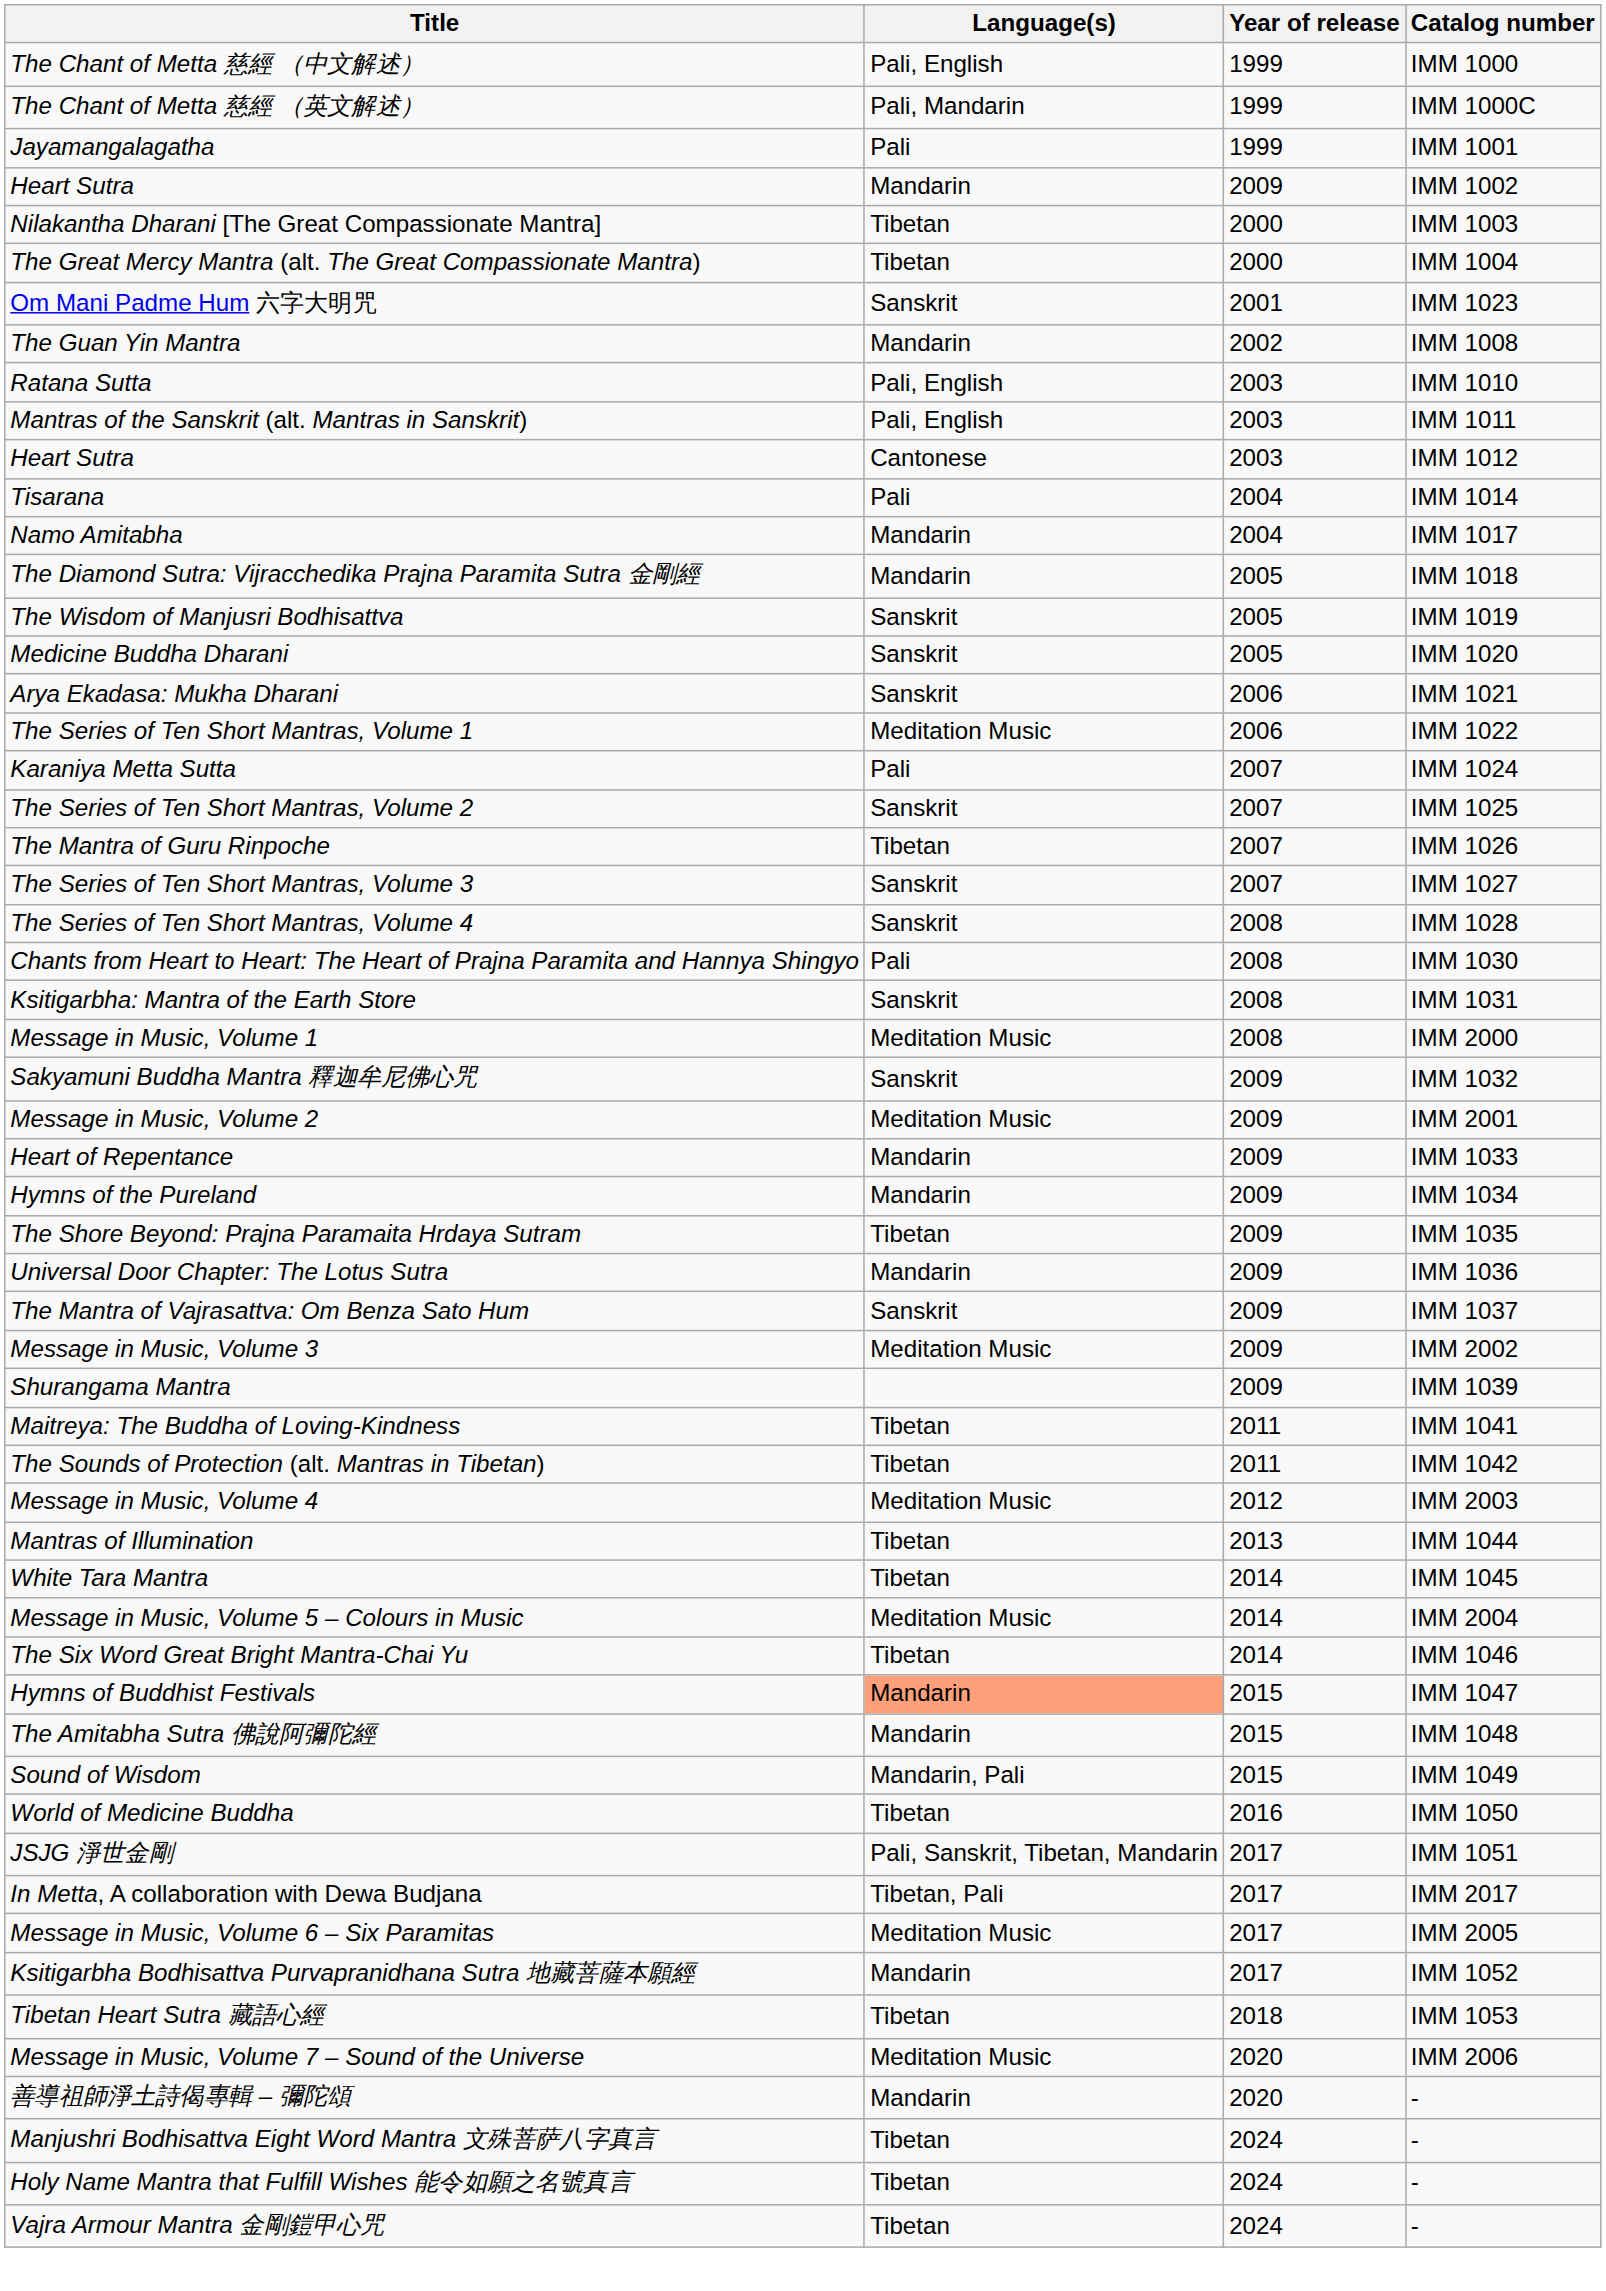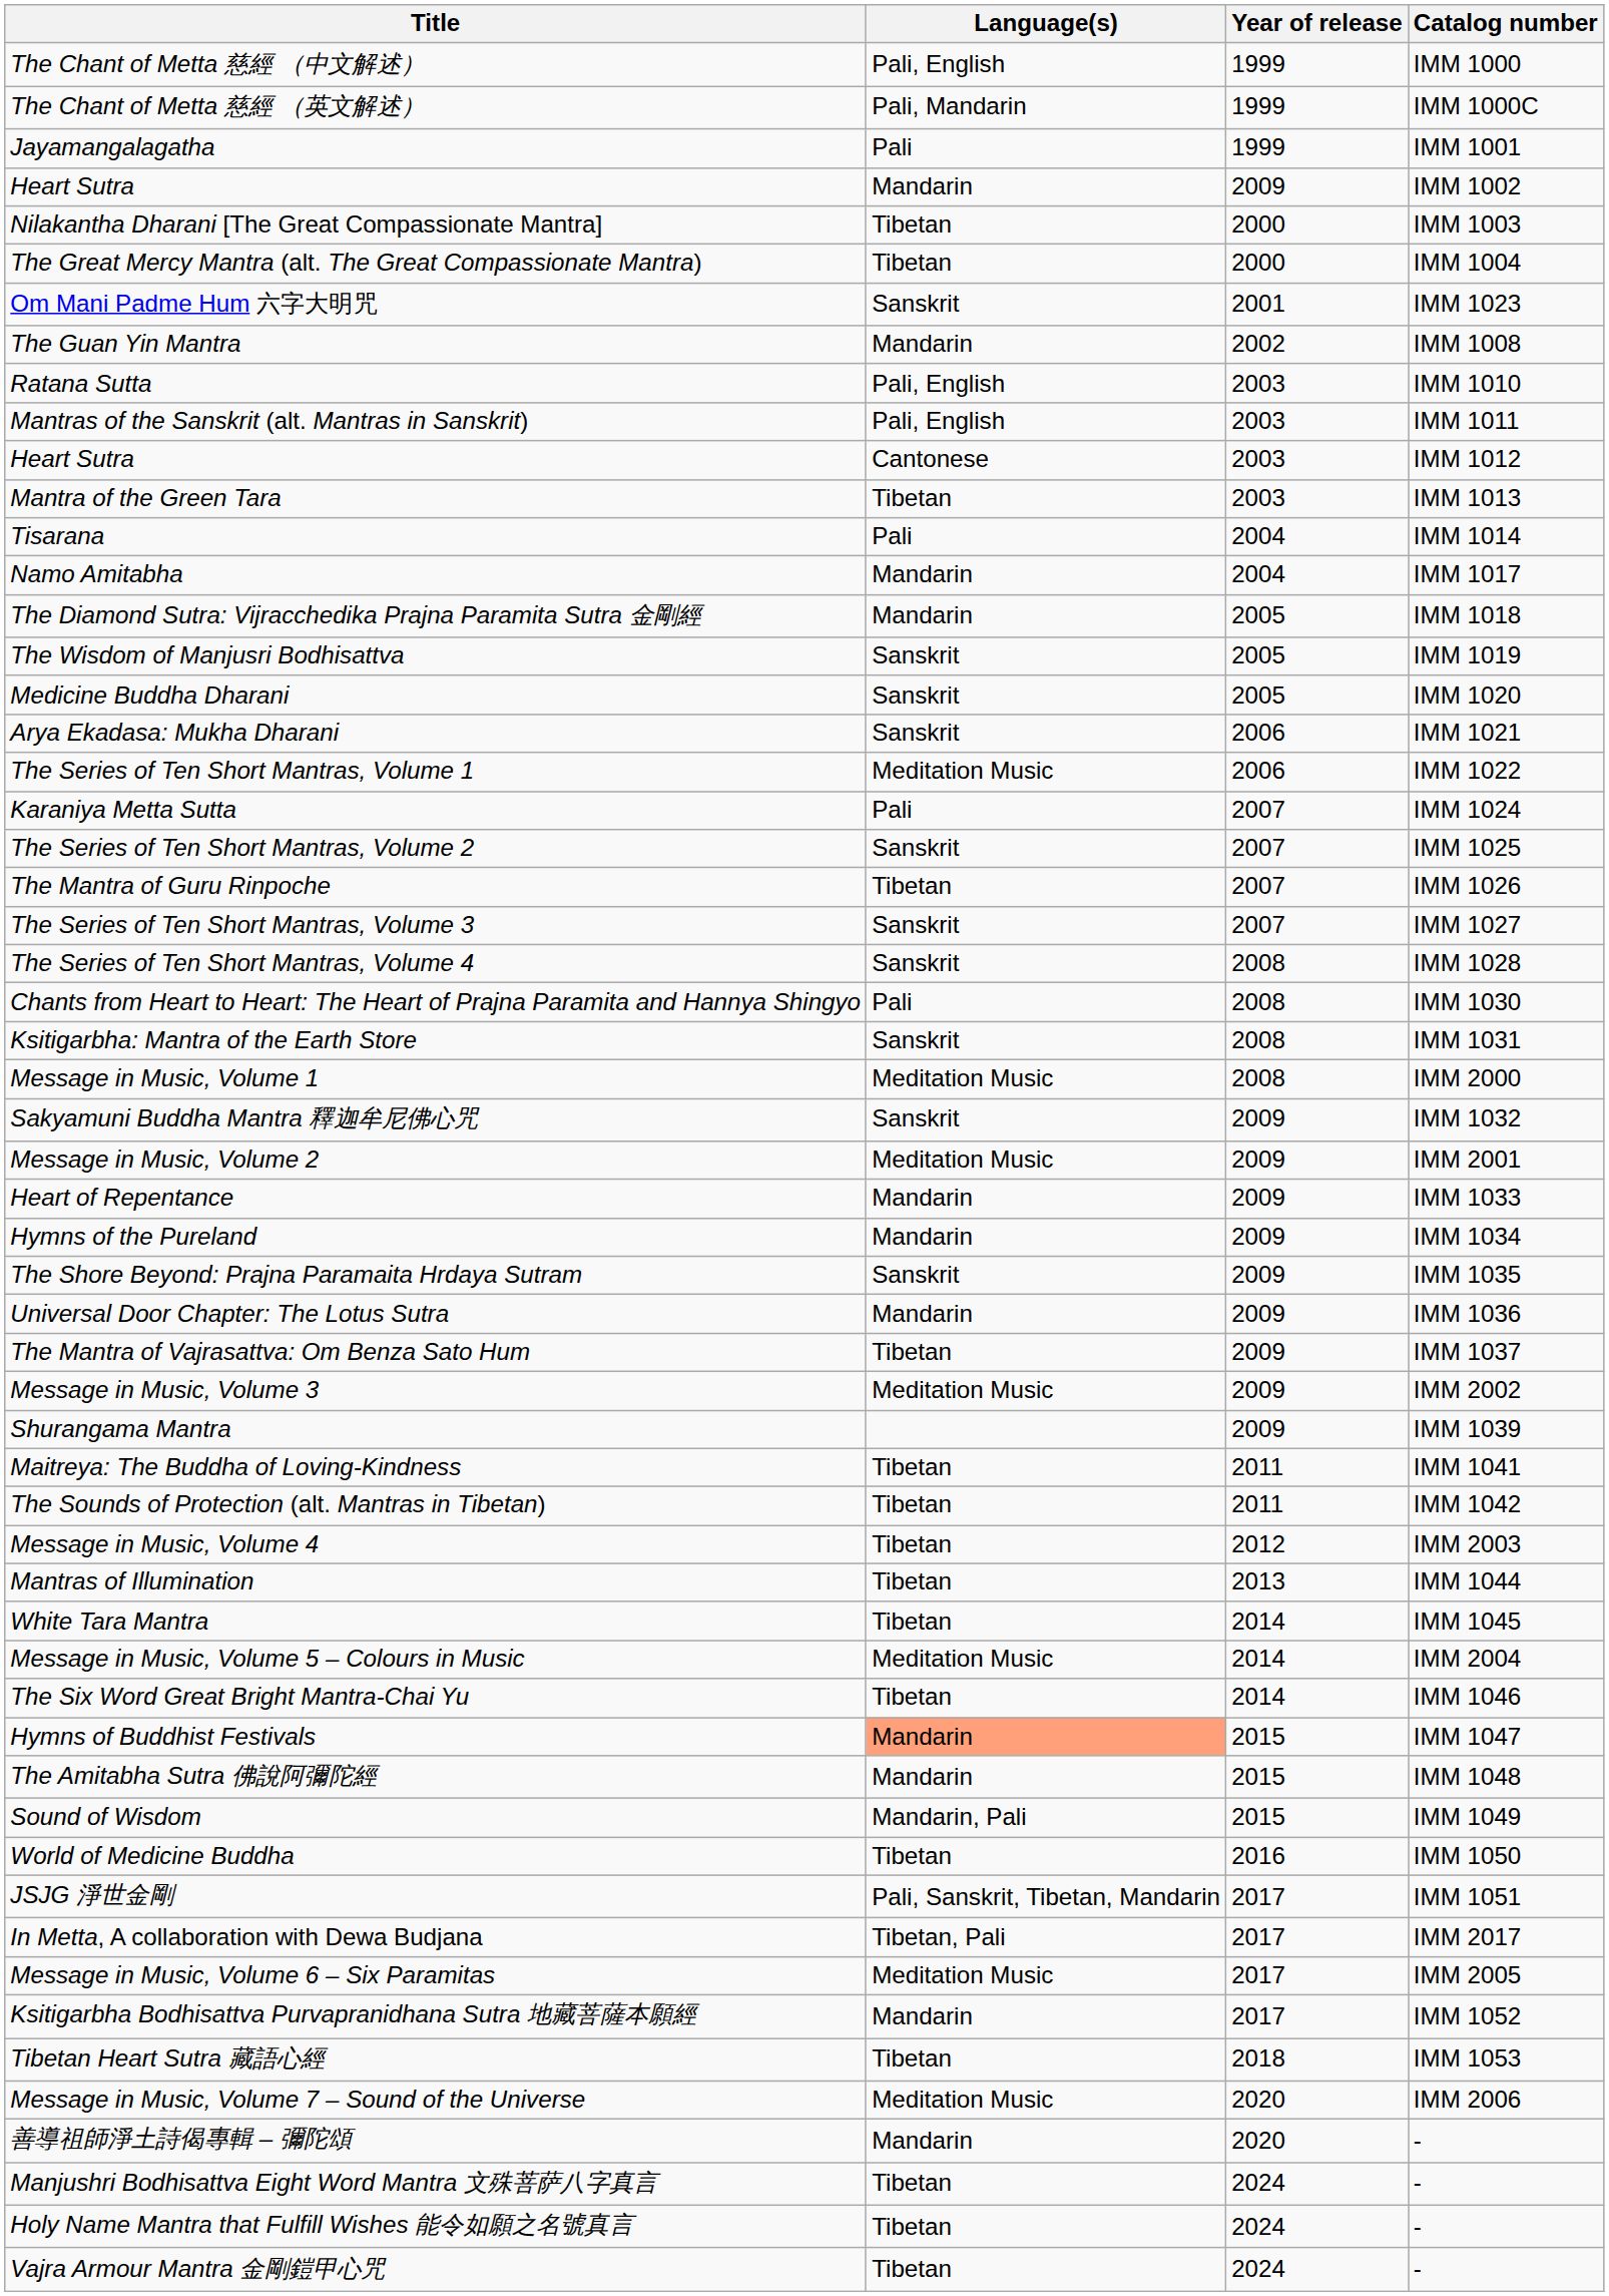+ row: Mantra of the Green Tara | Tibetan | 2003 | IMM 1013
The Shore Beyond: Prajna Paramaita Hrdaya Sutram | Language(s): Tibetan -> Sanskrit
The Mantra of Vajrasattva: Om Benza Sato Hum | Language(s): Sanskrit -> Tibetan
Message in Music, Volume 4 | Language(s): Meditation Music -> Tibetan
